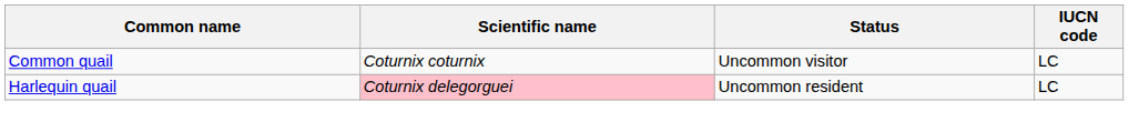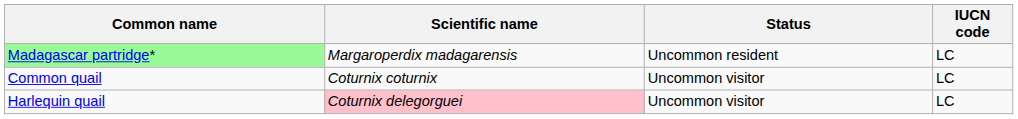+ row: Madagascar partridge* | Margaroperdix madagarensis | Uncommon resident | LC
Harlequin quail | Status: Uncommon resident -> Uncommon visitor
